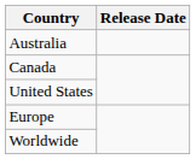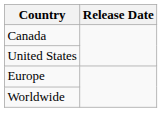- row: Australia
